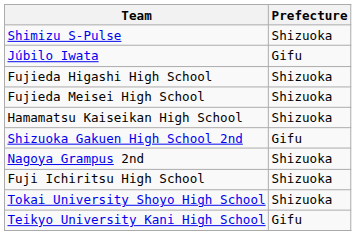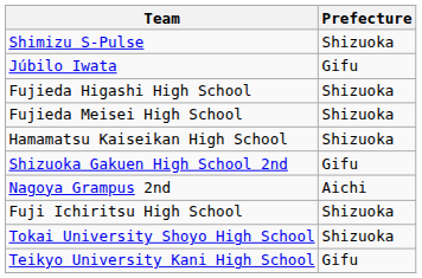Nagoya Grampus 2nd | Prefecture: Shizuoka -> Aichi
